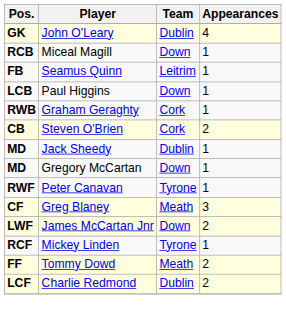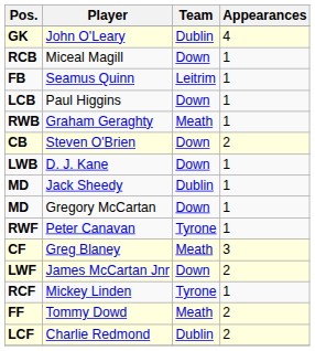Graham Geraghty | Team: Cork -> Meath
Steven O'Brien | Team: Cork -> Down
+ row: LWB | D. J. Kane | Down | 1
